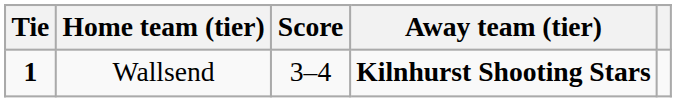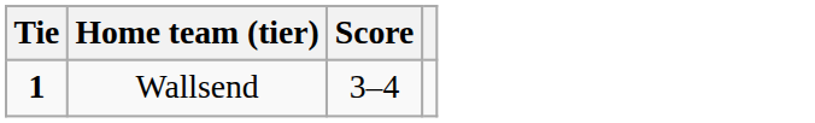- column: Away team (tier) | Kilnhurst Shooting Stars
